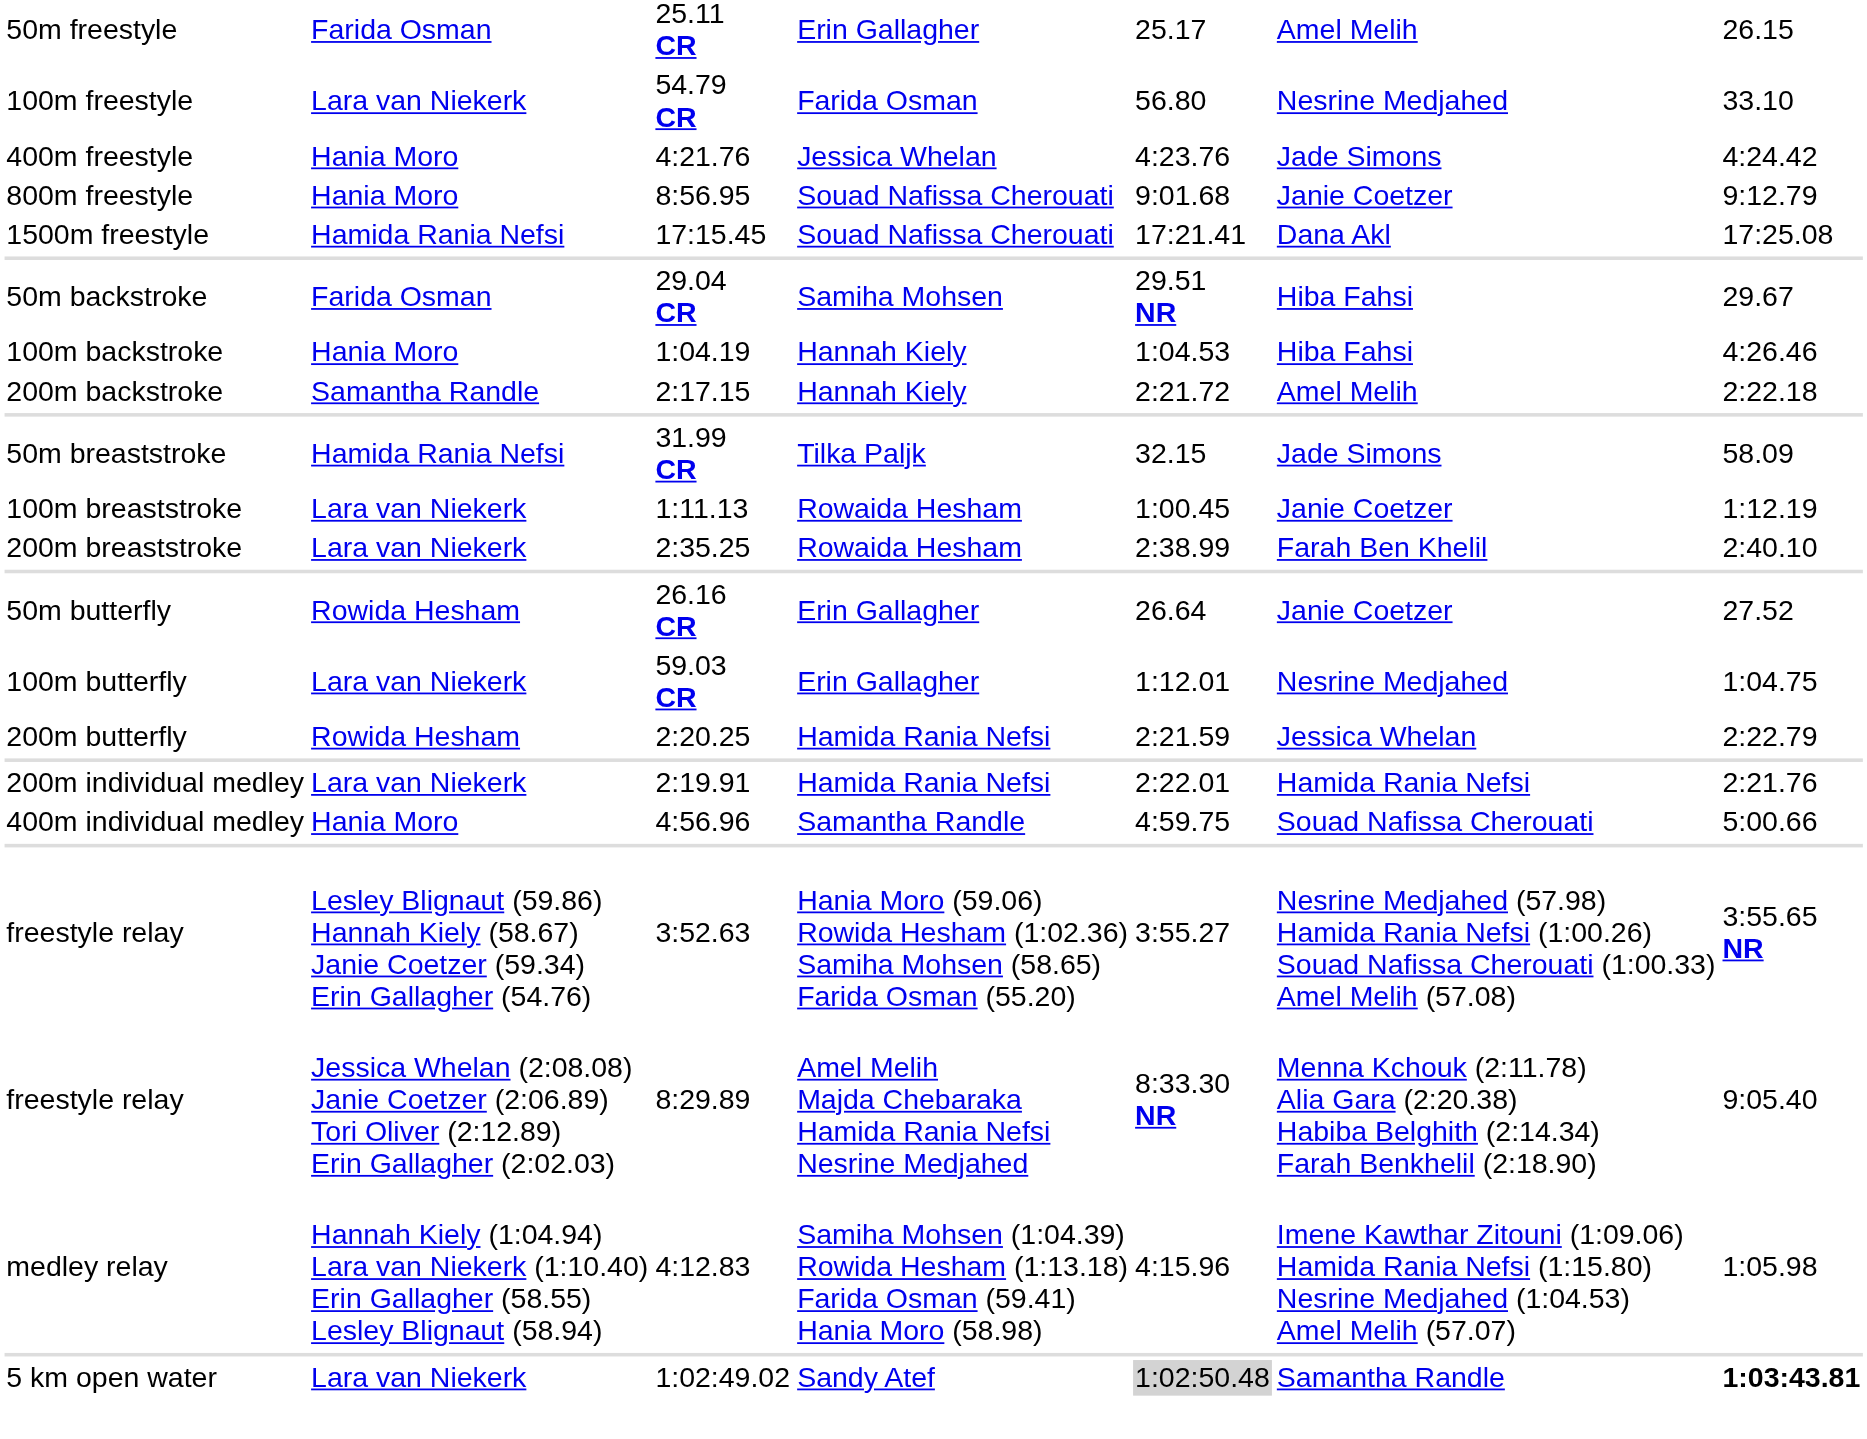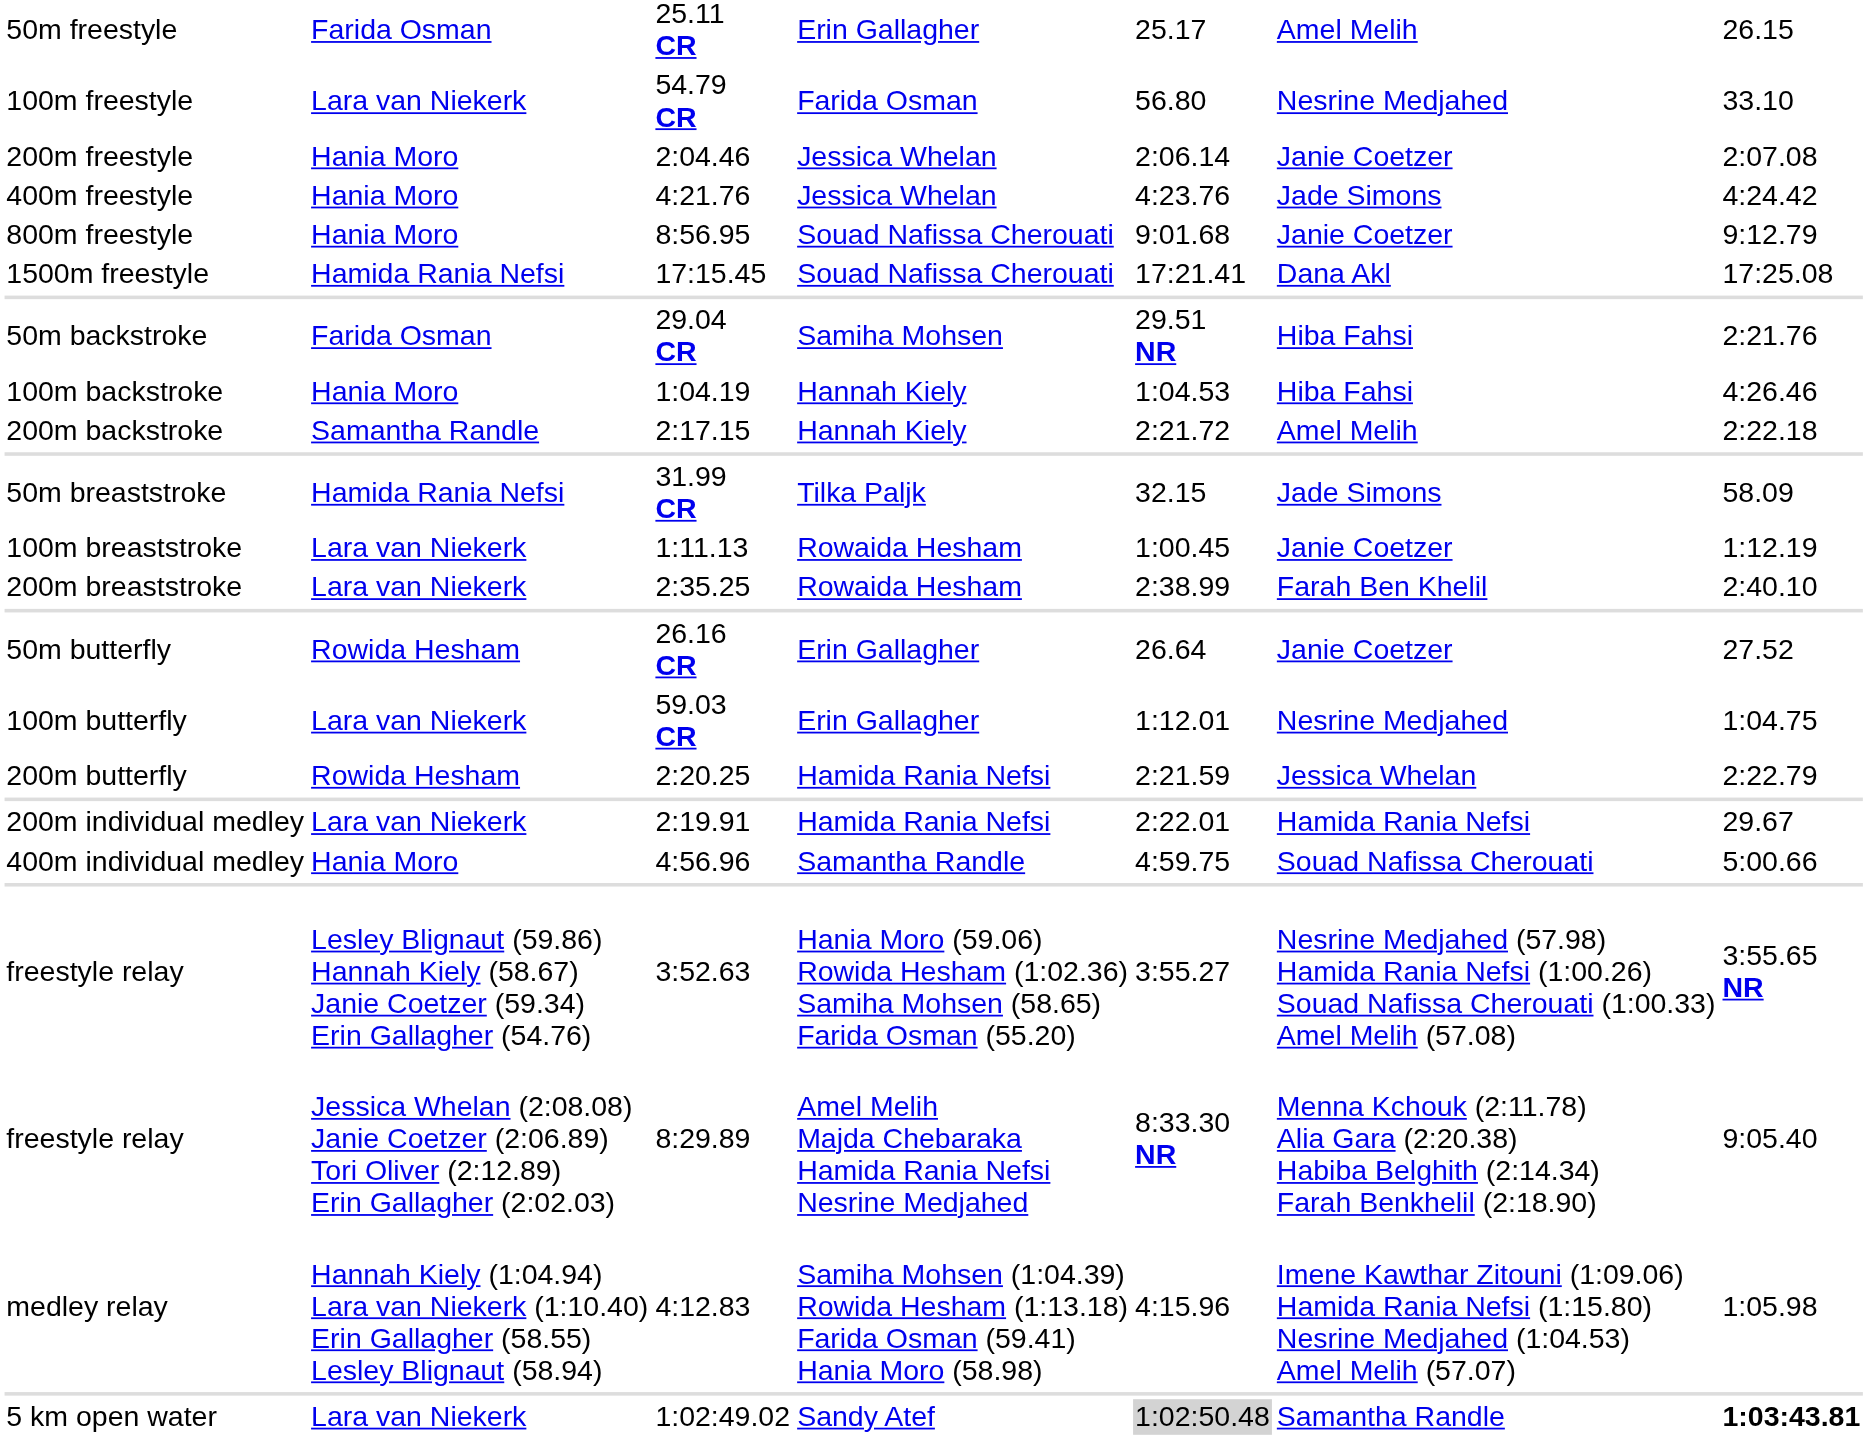+ row: 200m freestyle | Hania Moro | 2:04.46 | Jessica Whelan | 2:06.14 | Janie Coetzer | 2:07.08
29.04 CR | column 7: 29.67 -> 2:21.76
2:19.91 | column 7: 2:21.76 -> 29.67
